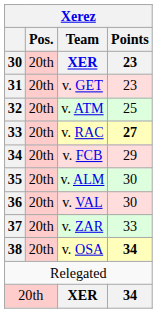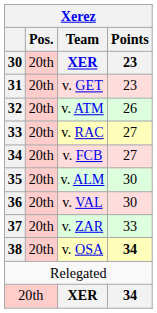v. ATM | Points: 25 -> 26
v. RAC | Points: bold -> normal
v. FCB | Points: 29 -> 27
